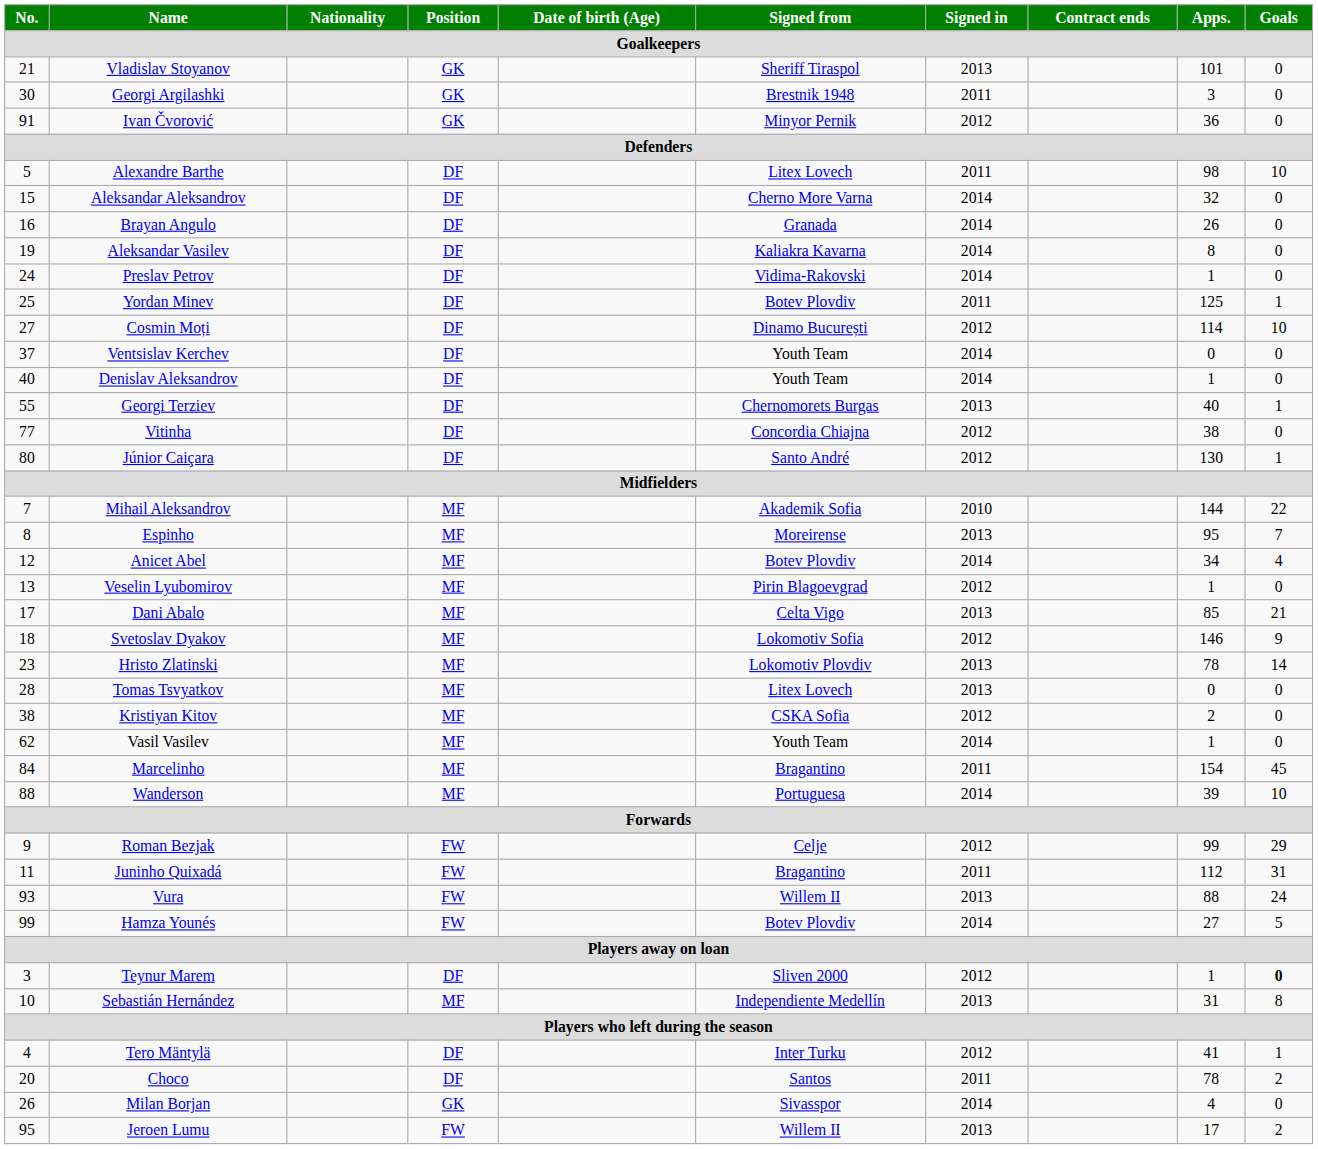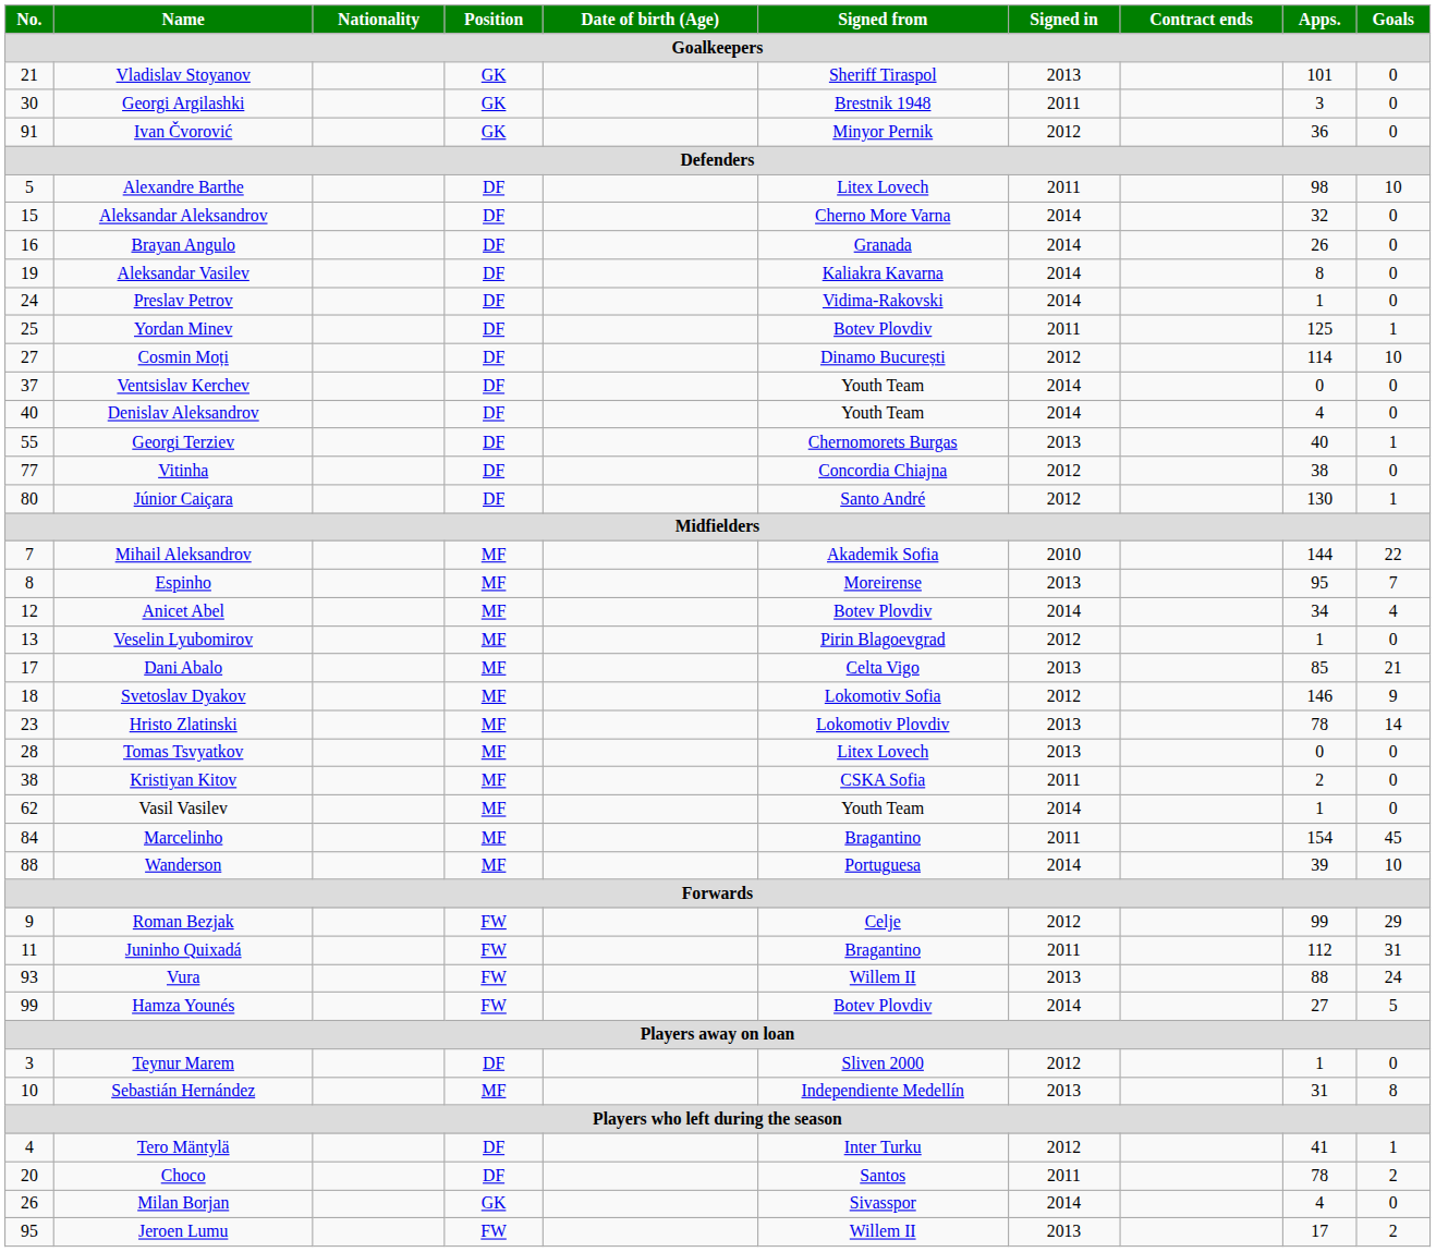Denislav Aleksandrov | Apps.: 1 -> 4
Kristiyan Kitov | Signed in: 2012 -> 2011
Teynur Marem | Goals: bold -> normal
